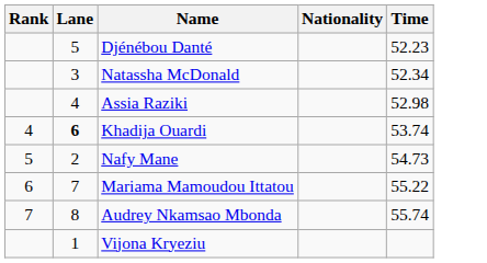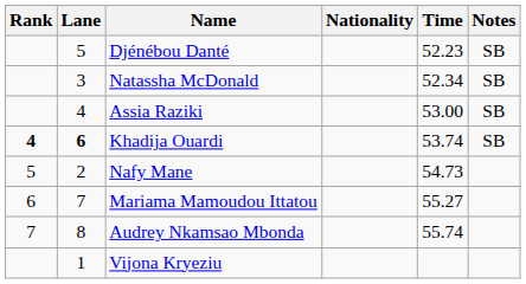+ column: Notes | SB | SB | SB | SB
Assia Raziki | Time: 52.98 -> 53.00
Khadija Ouardi | Rank: normal -> bold
Mariama Mamoudou Ittatou | Time: 55.22 -> 55.27
